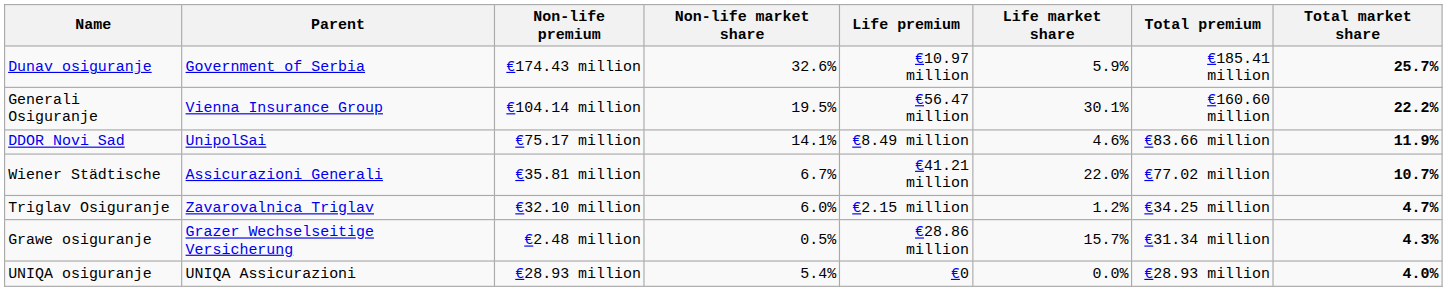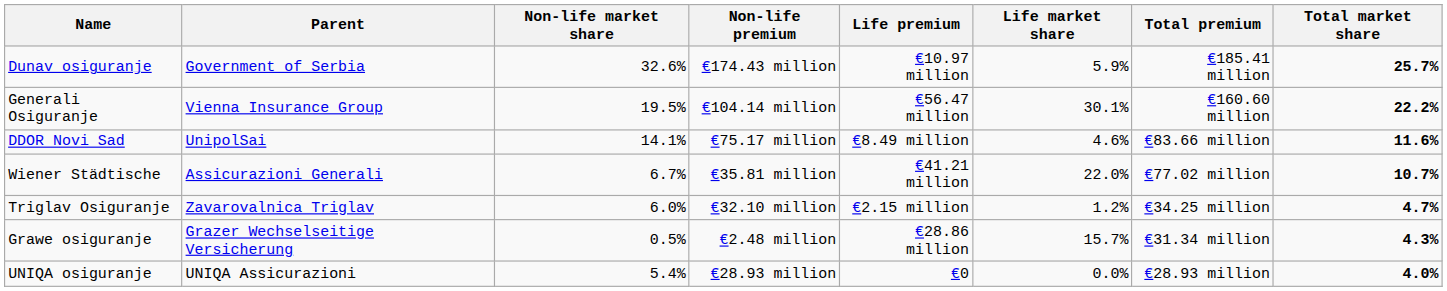columns swapped: Non-life premium <-> Non-life market share
DDOR Novi Sad | Total market share: 11.9% -> 11.6%
